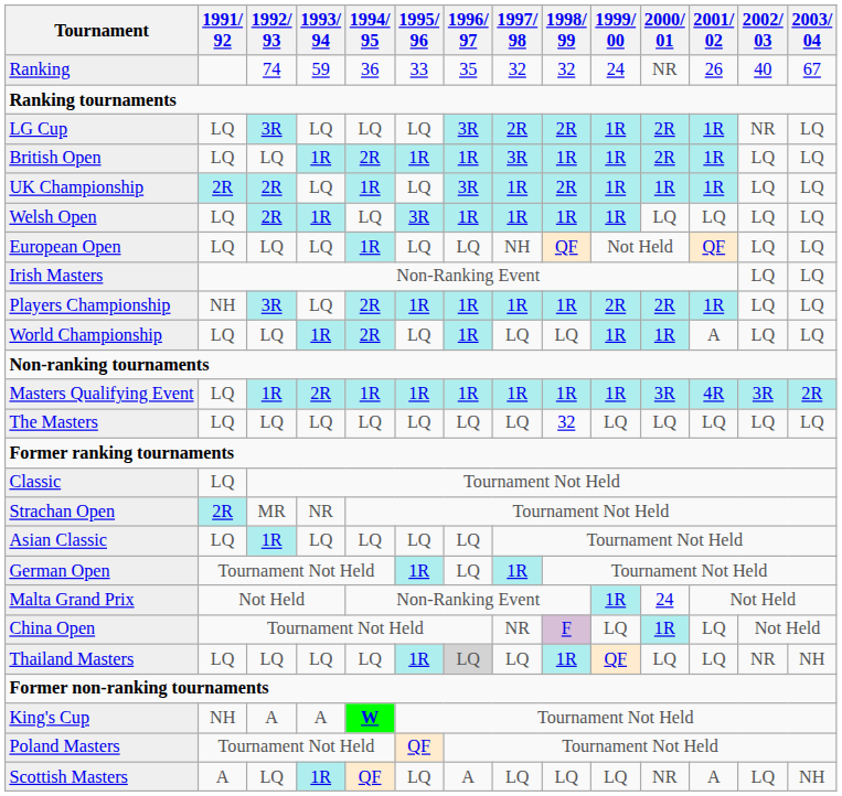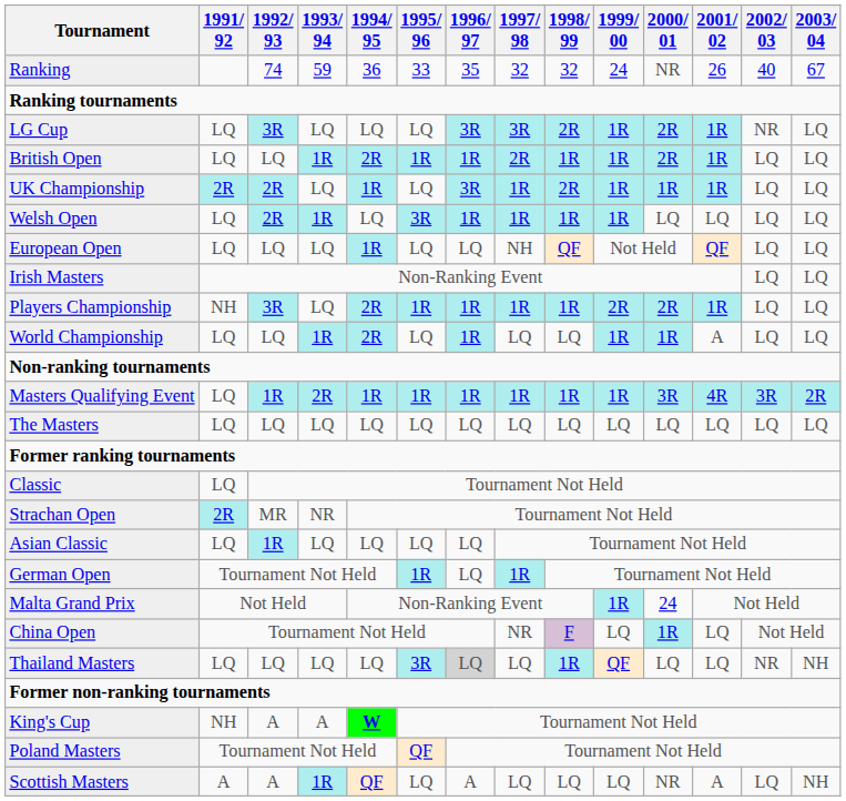LG Cup | 1997/ 98: 2R -> 3R
British Open | 1997/ 98: 3R -> 2R
The Masters | 1998/ 99: 32 -> LQ
Thailand Masters | 1995/ 96: 1R -> 3R
Scottish Masters | 1992/ 93: LQ -> A
